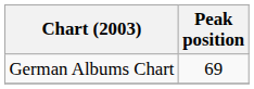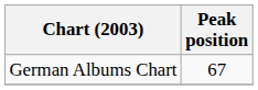German Albums Chart | Peak position: 69 -> 67
